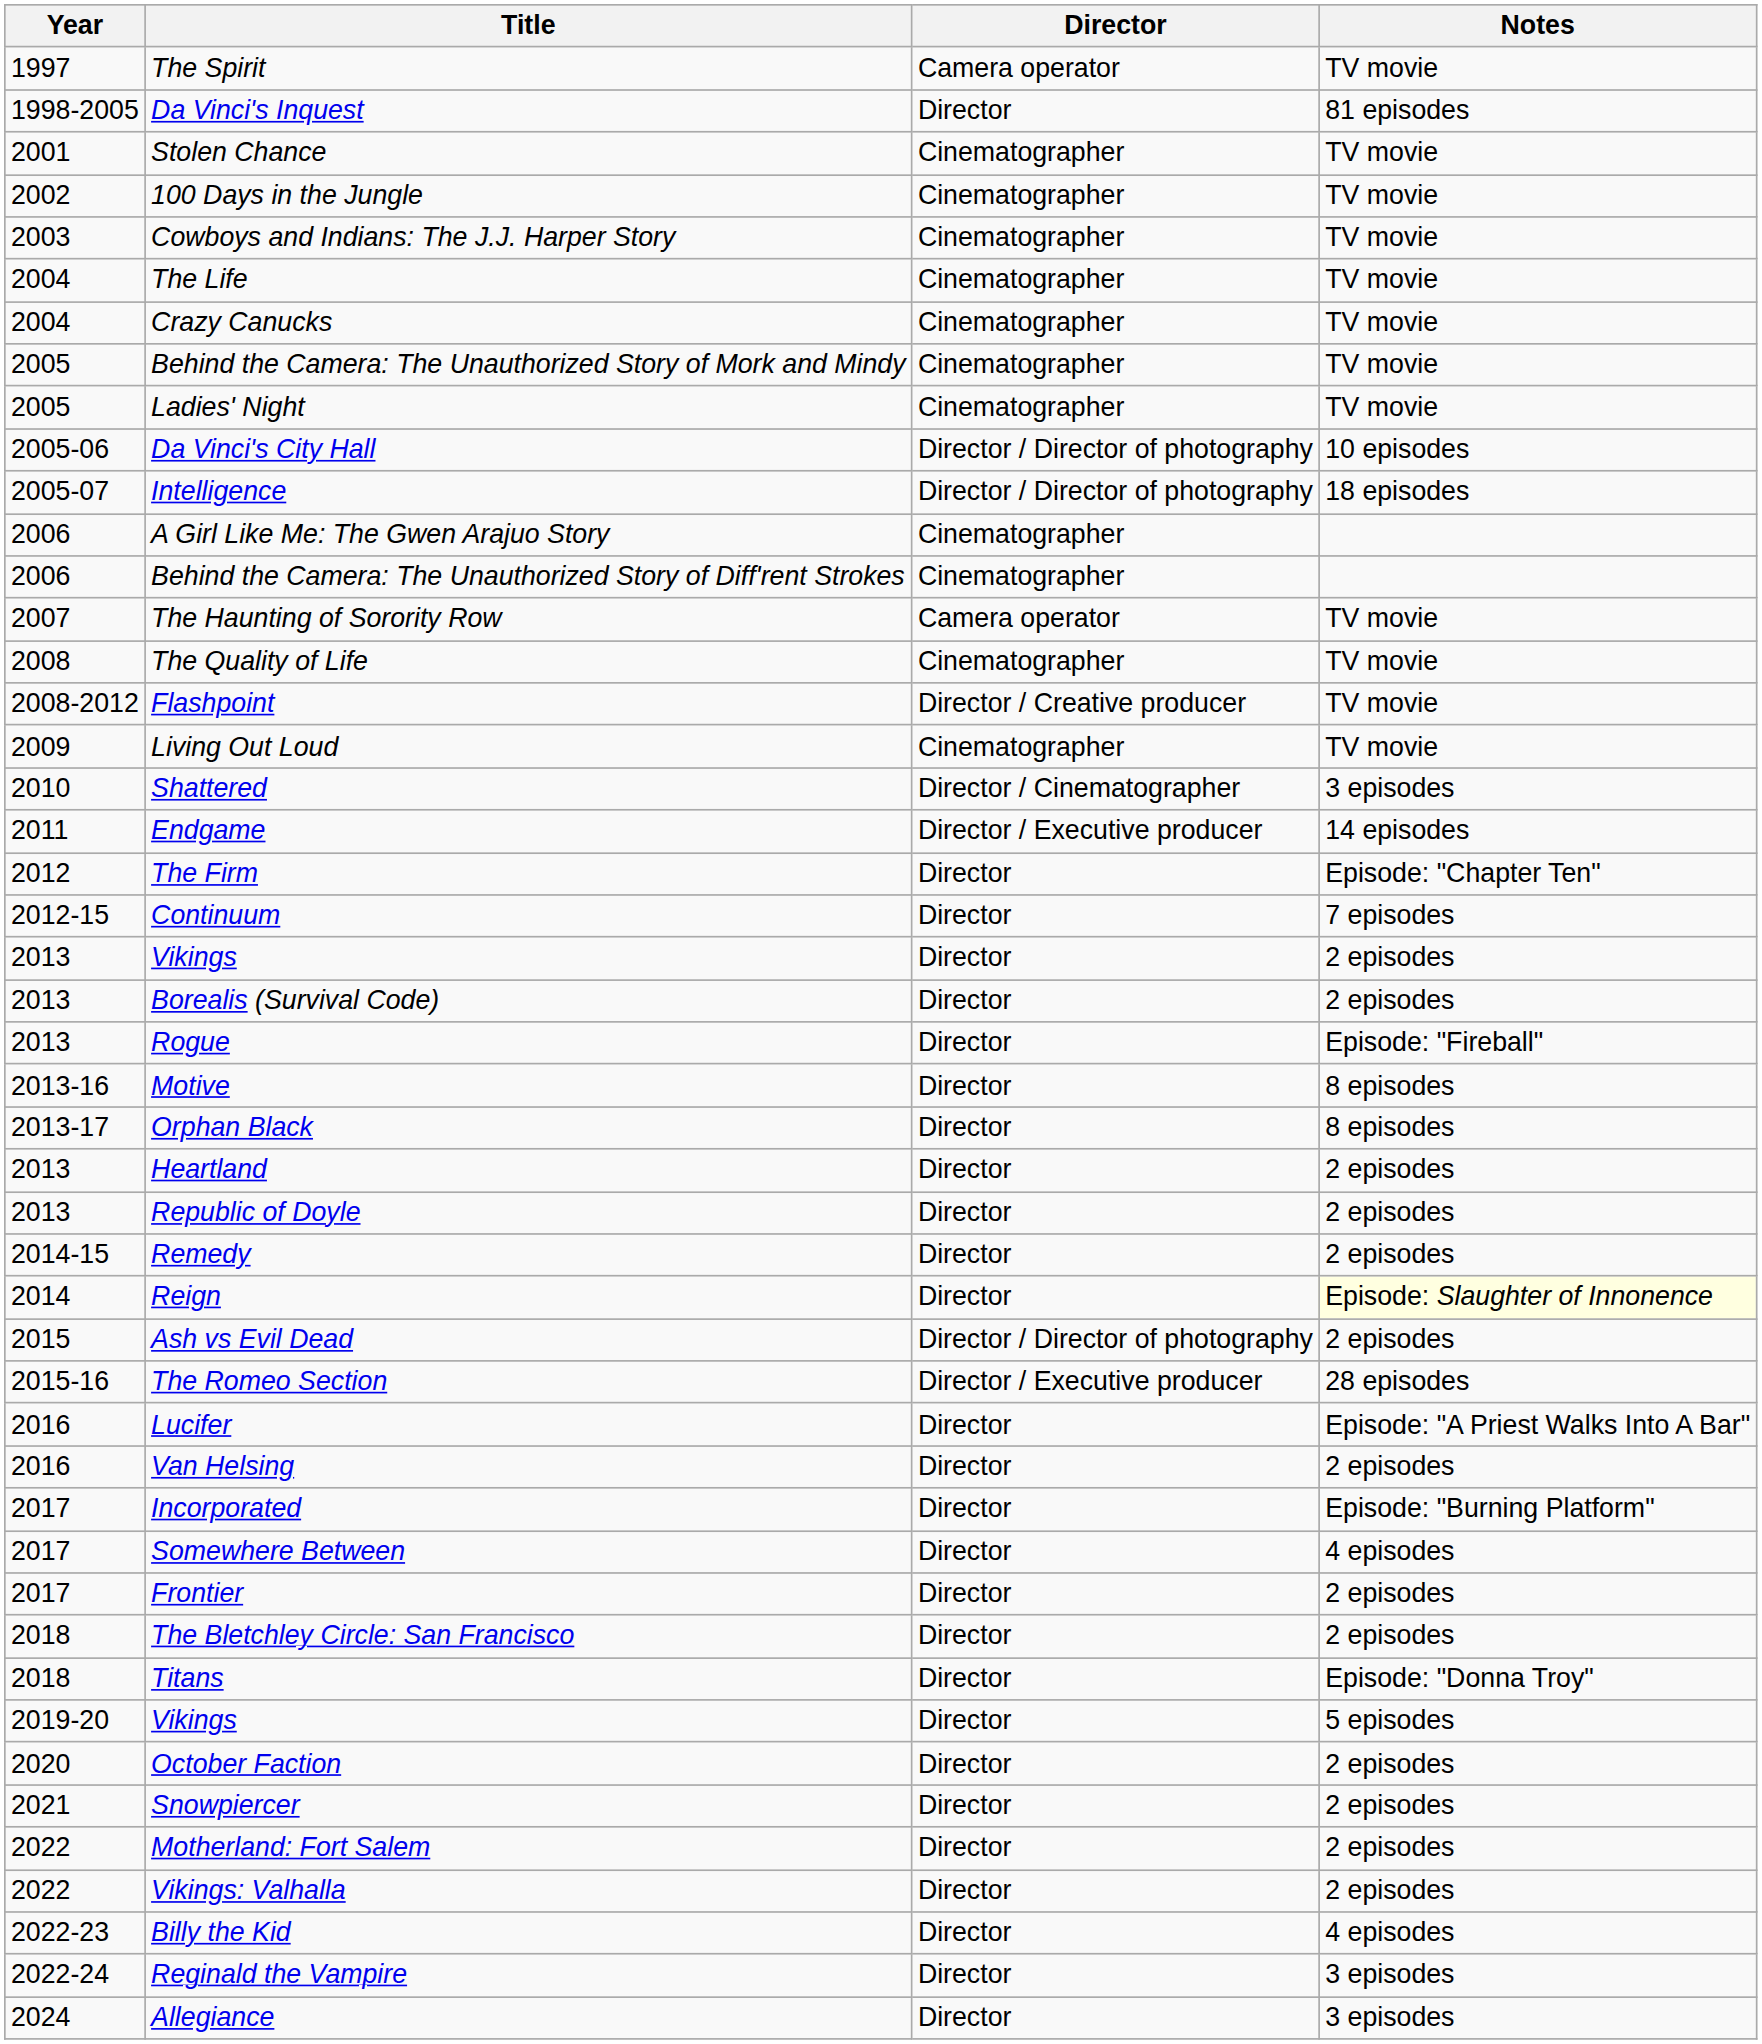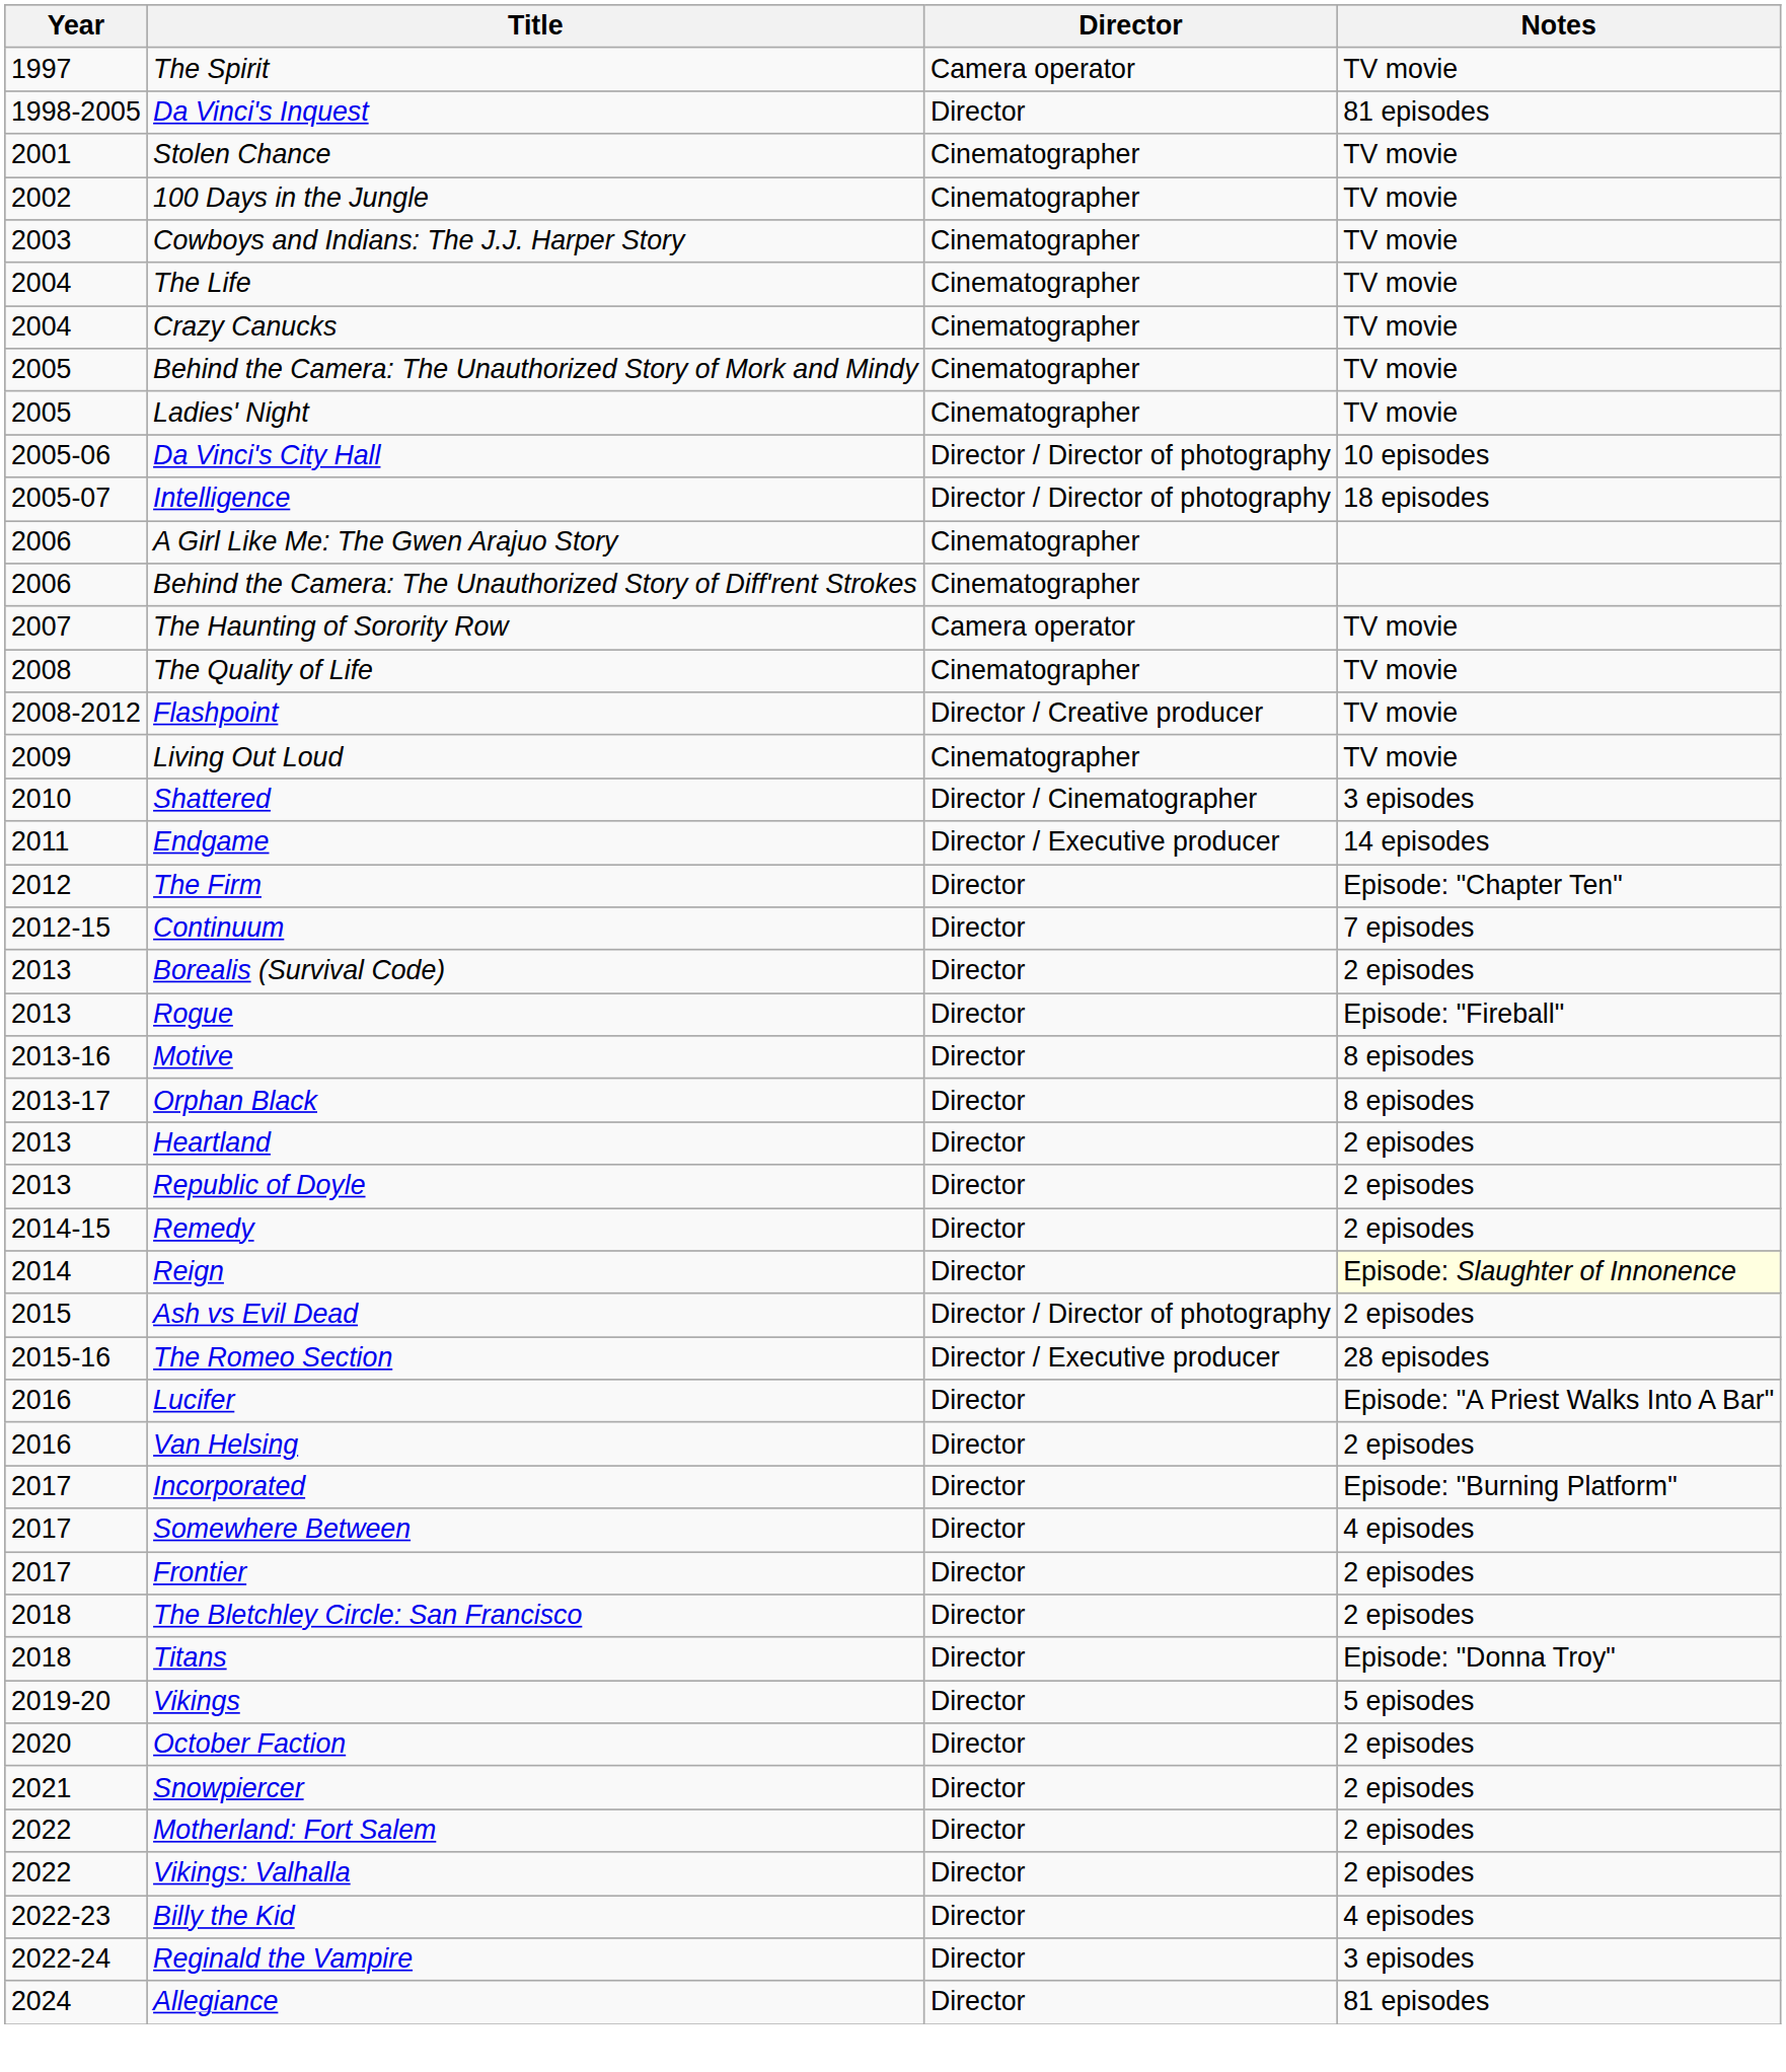- row: 2013 | Vikings | Director | 2 episodes
Allegiance | Notes: 3 episodes -> 81 episodes
